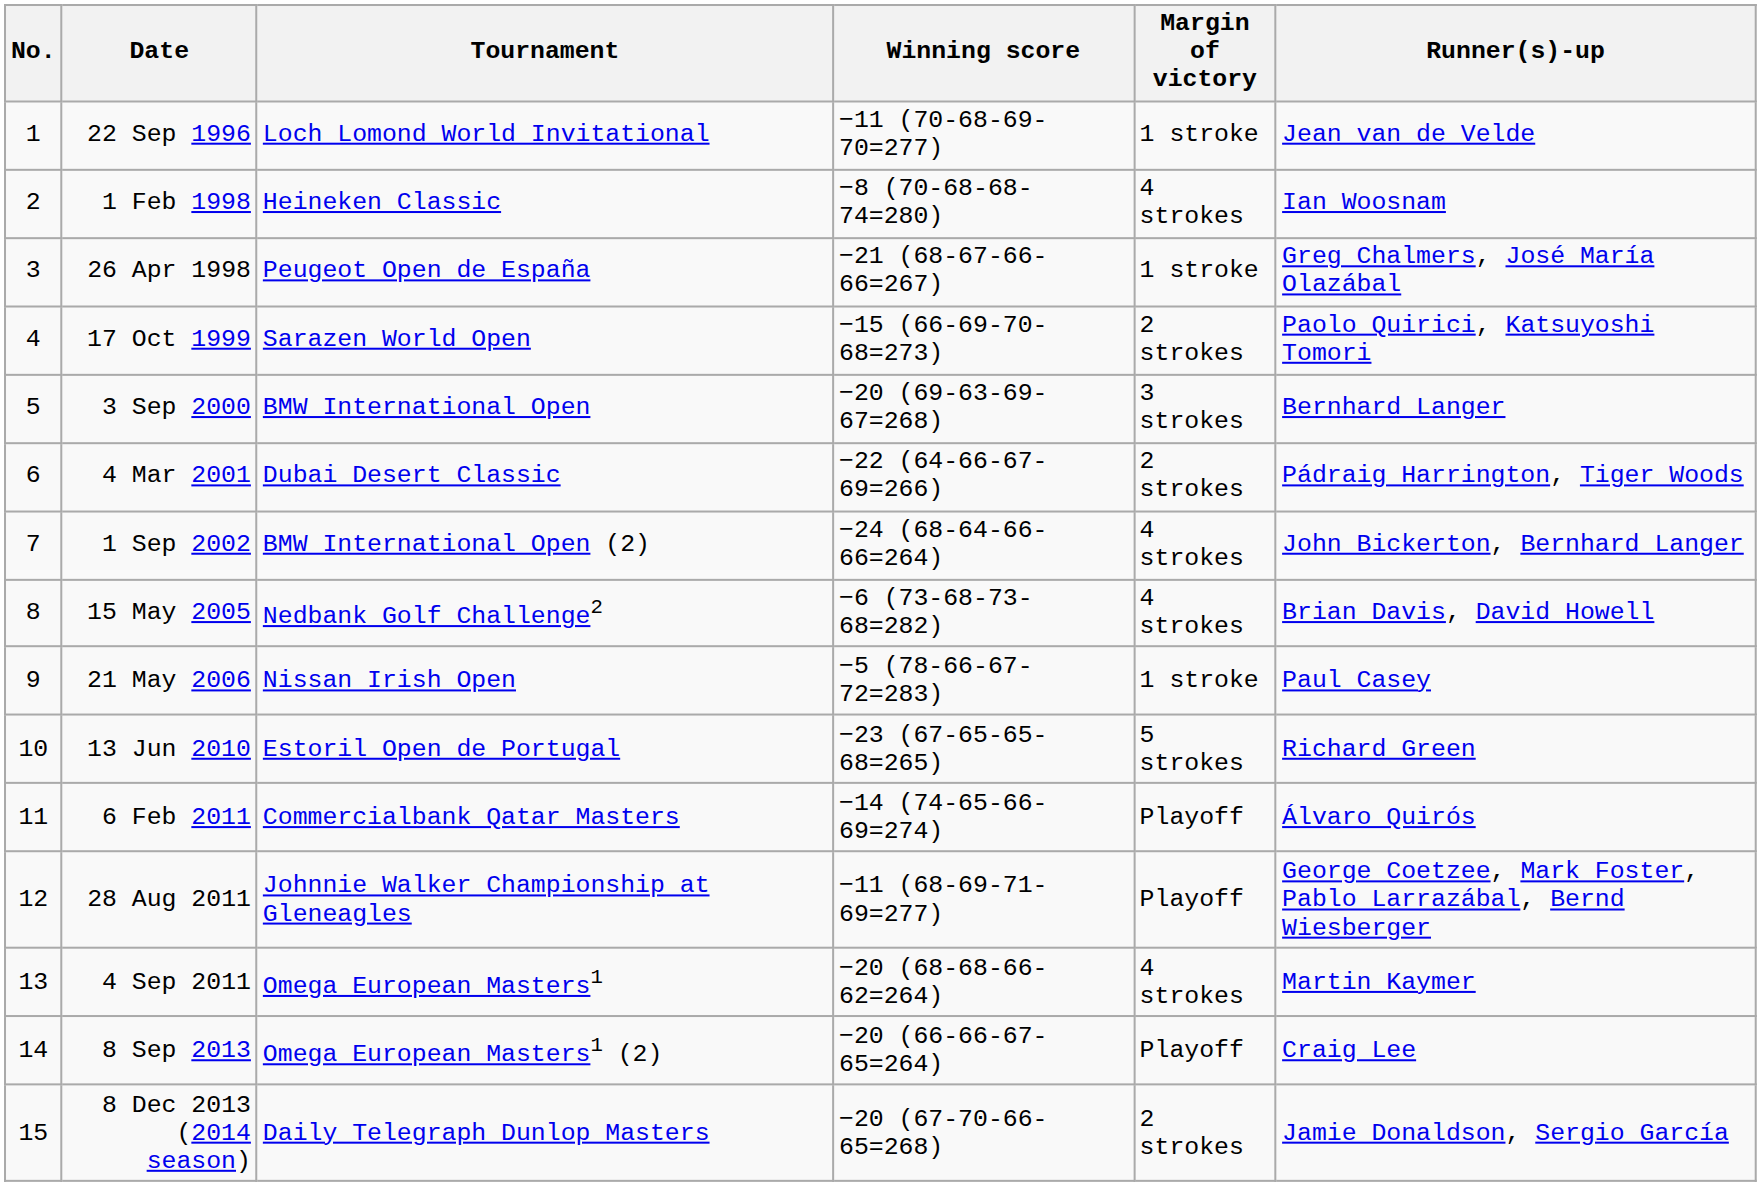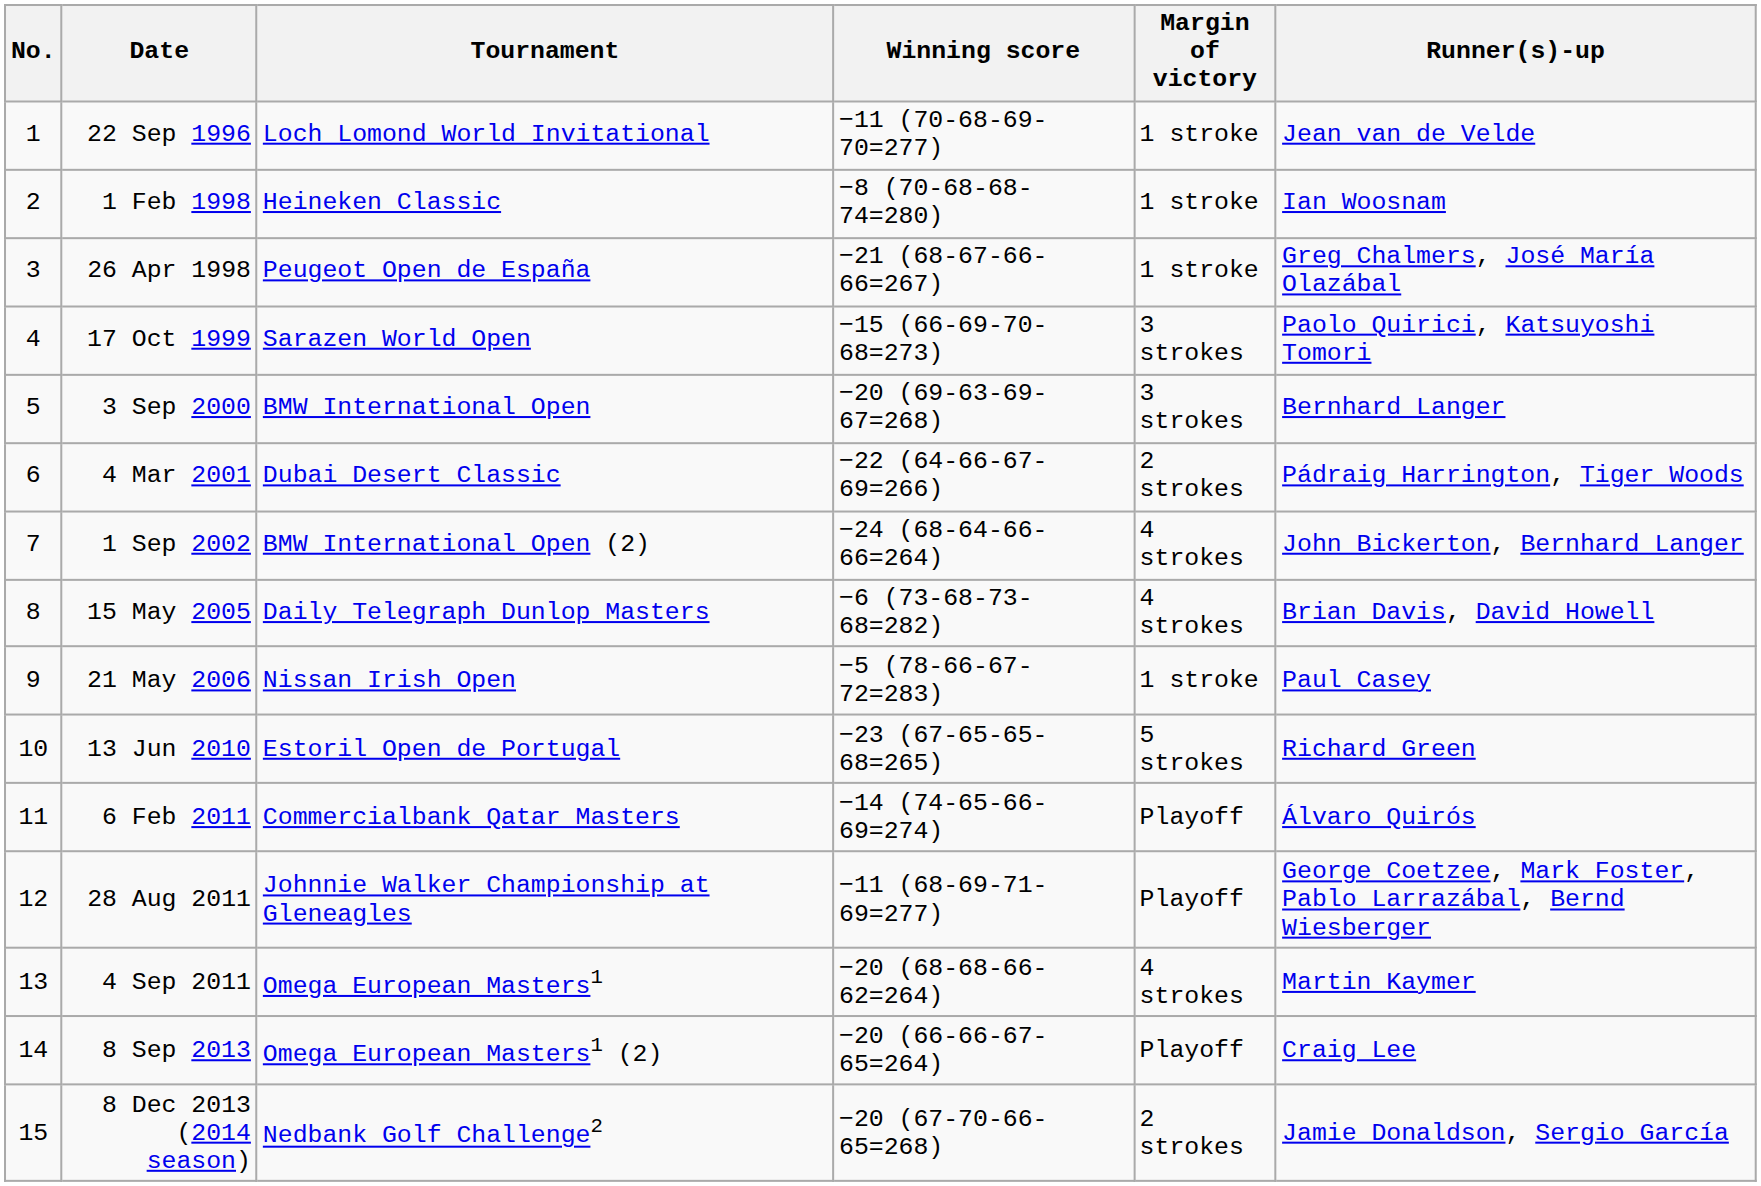1 Feb 1998 | Margin of victory: 4 strokes -> 1 stroke
17 Oct 1999 | Margin of victory: 2 strokes -> 3 strokes
15 May 2005 | Tournament: Nedbank Golf Challenge2 -> Daily Telegraph Dunlop Masters
8 Dec 2013 (2014 season) | Tournament: Daily Telegraph Dunlop Masters -> Nedbank Golf Challenge2
